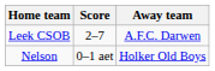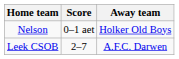rows swapped: Leek CSOB <-> Nelson
